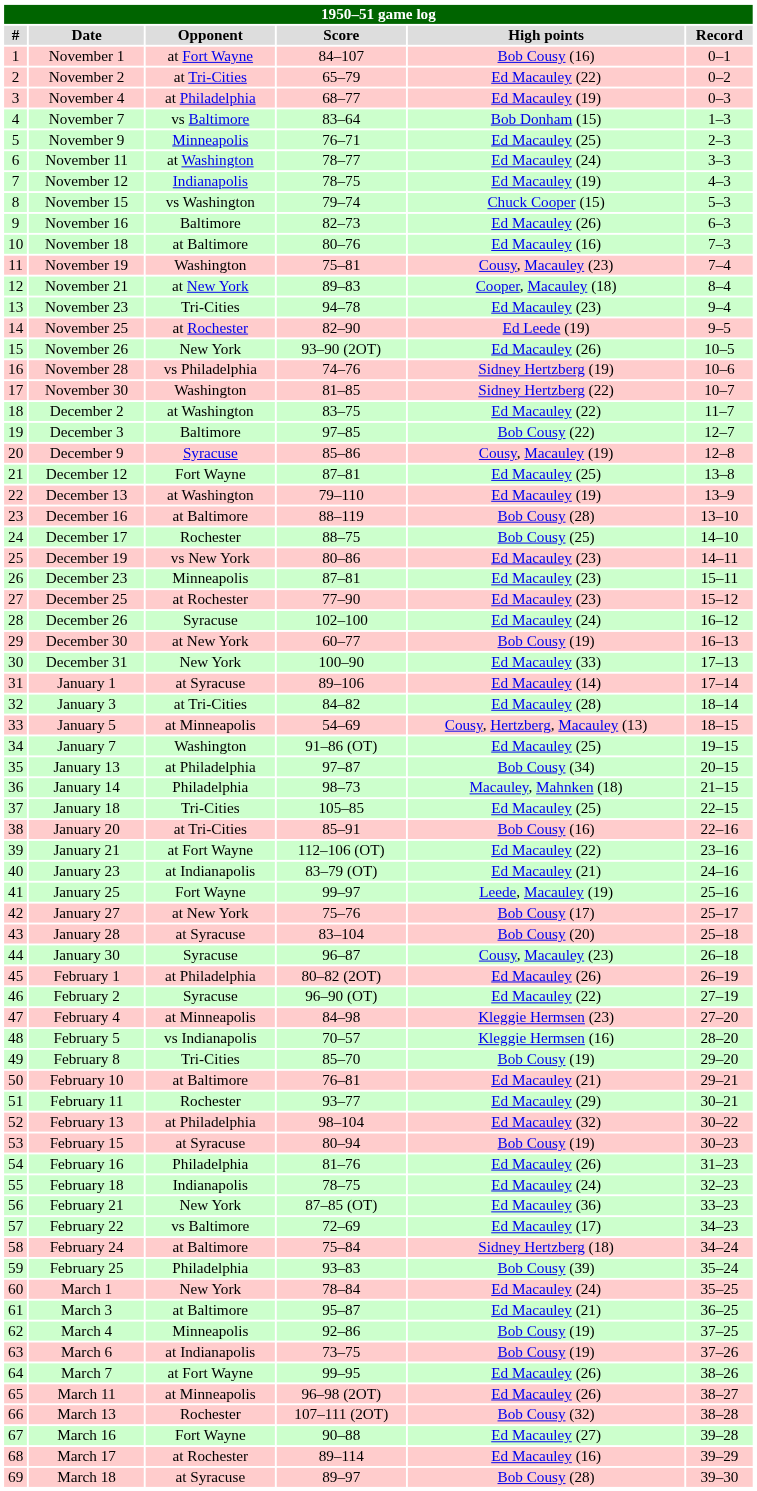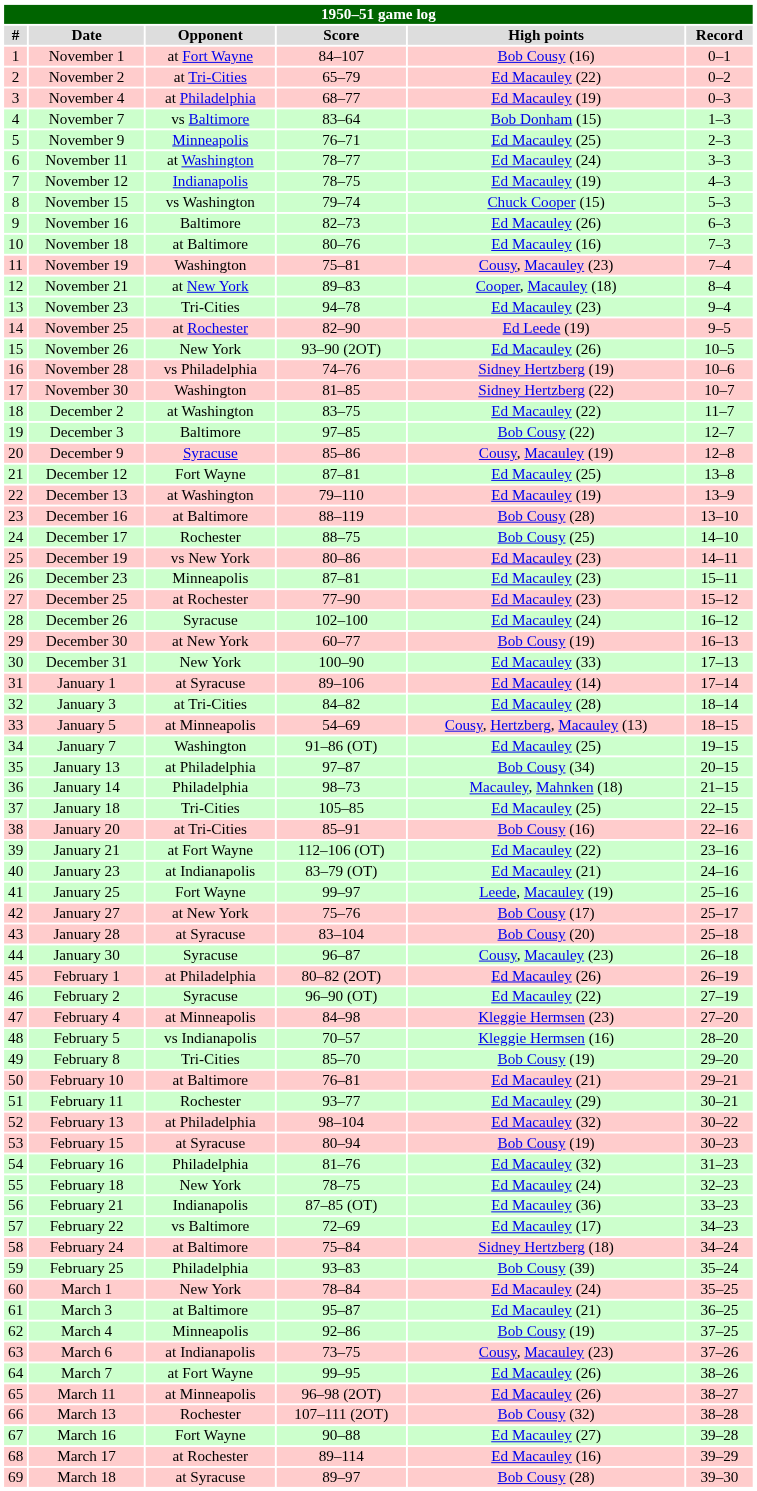February 16 | High points: Ed Macauley (26) -> Ed Macauley (32)
February 18 | Opponent: Indianapolis -> New York
February 21 | Opponent: New York -> Indianapolis
March 6 | High points: Bob Cousy (19) -> Cousy, Macauley (23)
